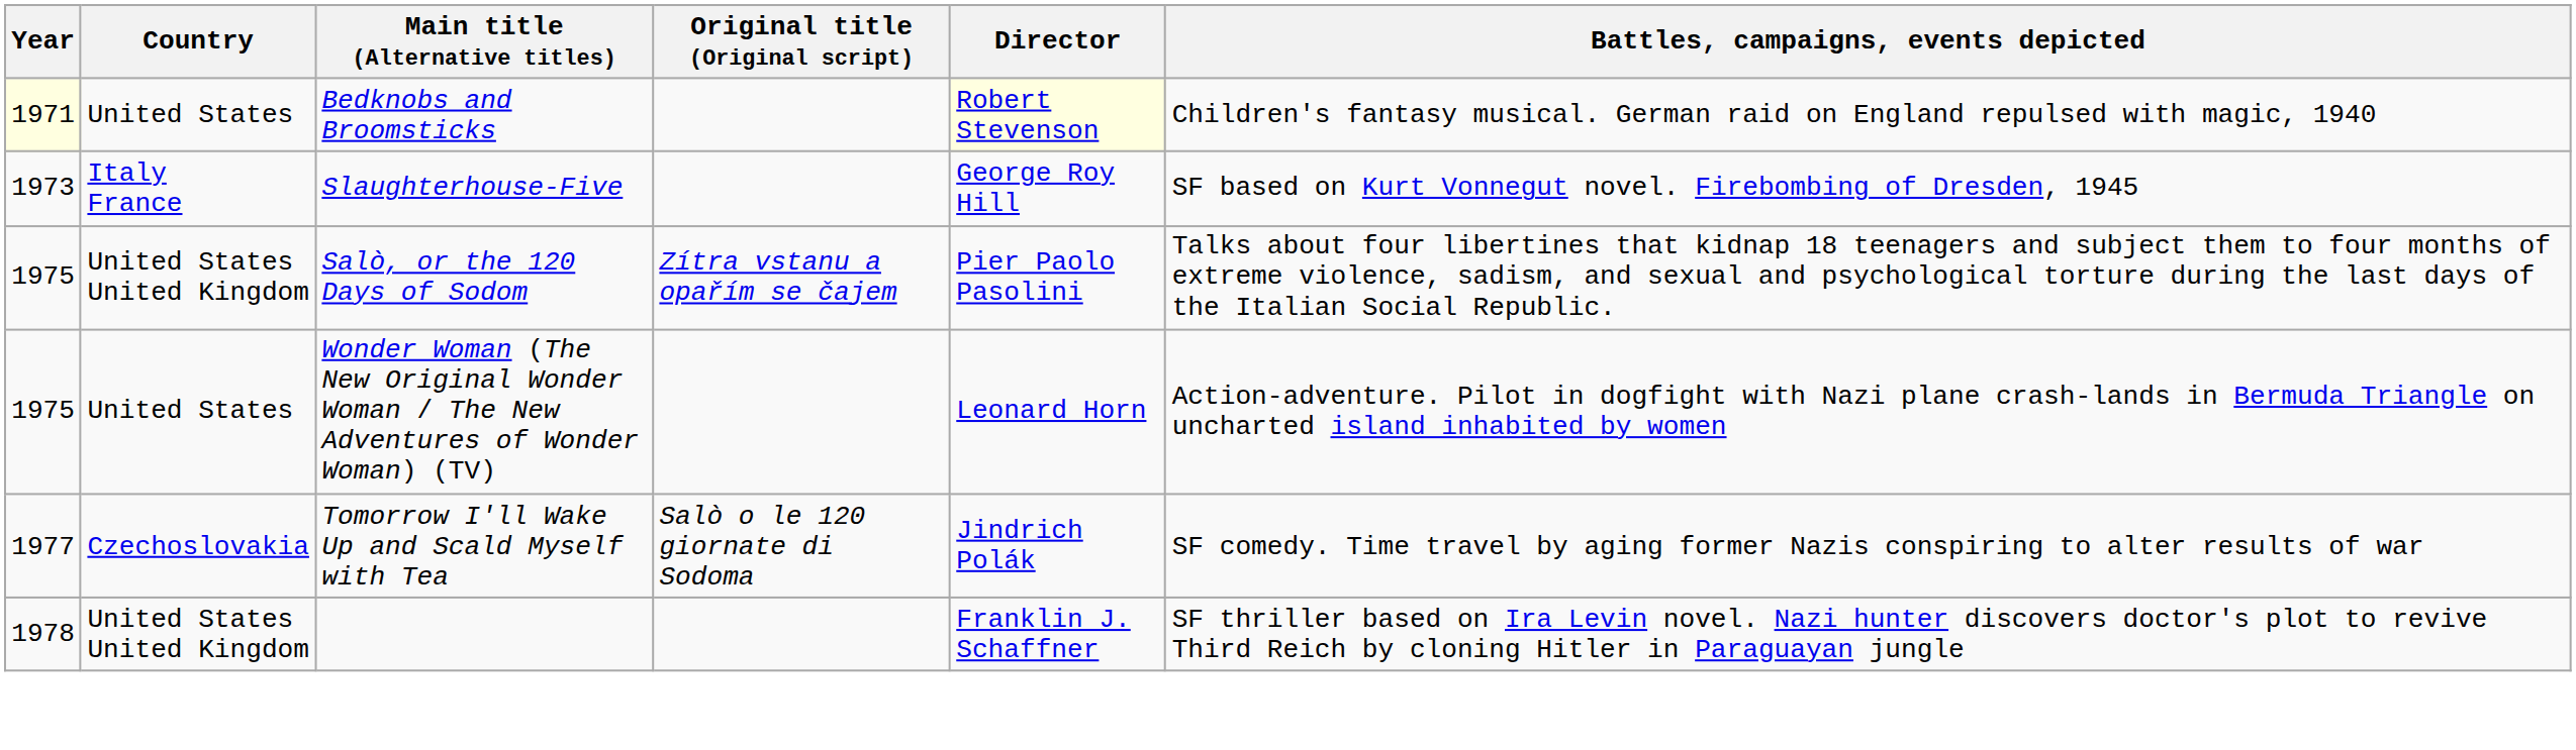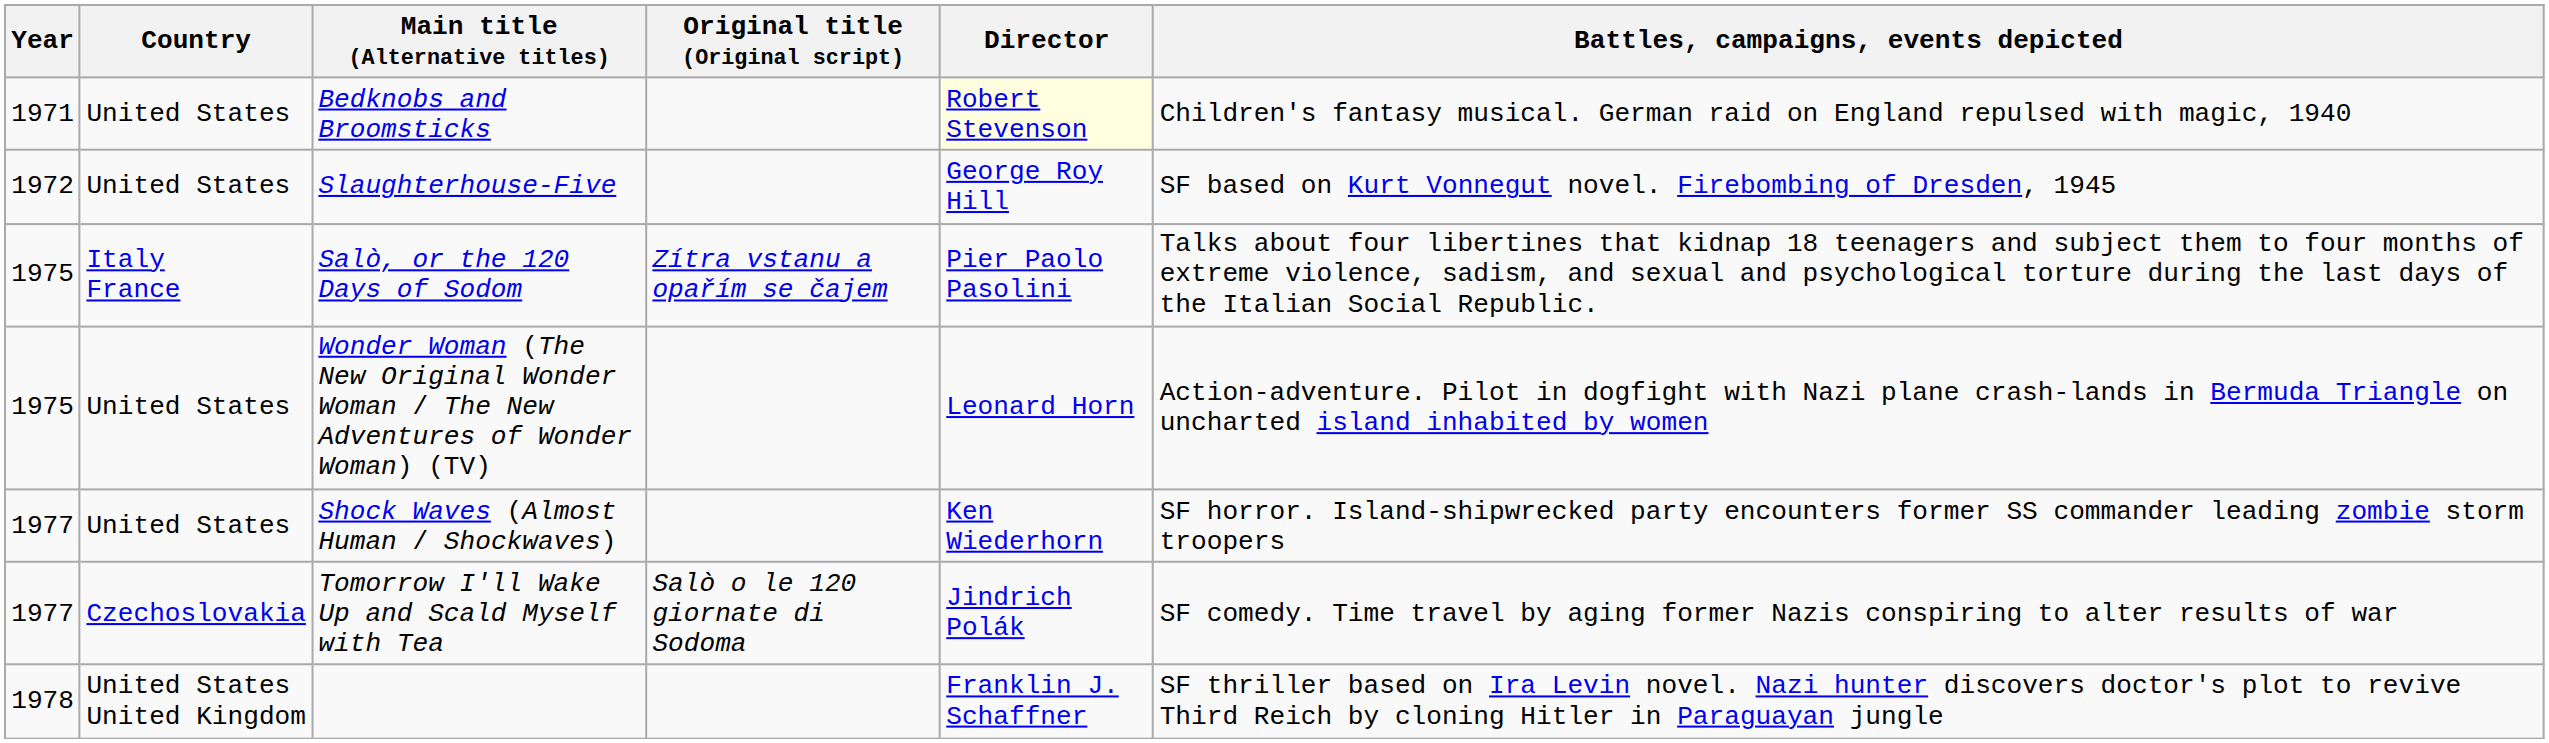Bedknobs and Broomsticks | Year: lightyellow background -> no background
Slaughterhouse-Five | Year: 1973 -> 1972
Slaughterhouse-Five | Country: Italy France -> United States
Salò, or the 120 Days of Sodom | Country: United States United Kingdom -> Italy France
+ row: 1977 | United States | Shock Waves (Almost Human / Shockwaves) | Ken Wiederhorn | SF horror. Island-shipwrecked party encounters former SS commander leading zombie storm troopers
